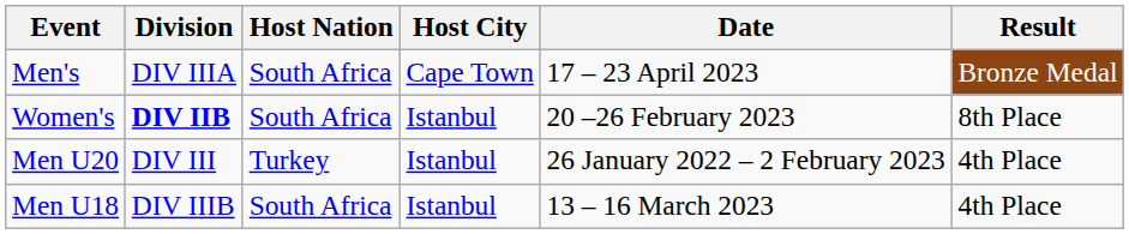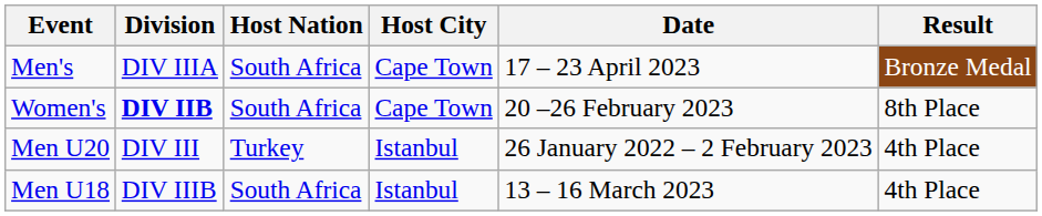Women's | Host City: Istanbul -> Cape Town
